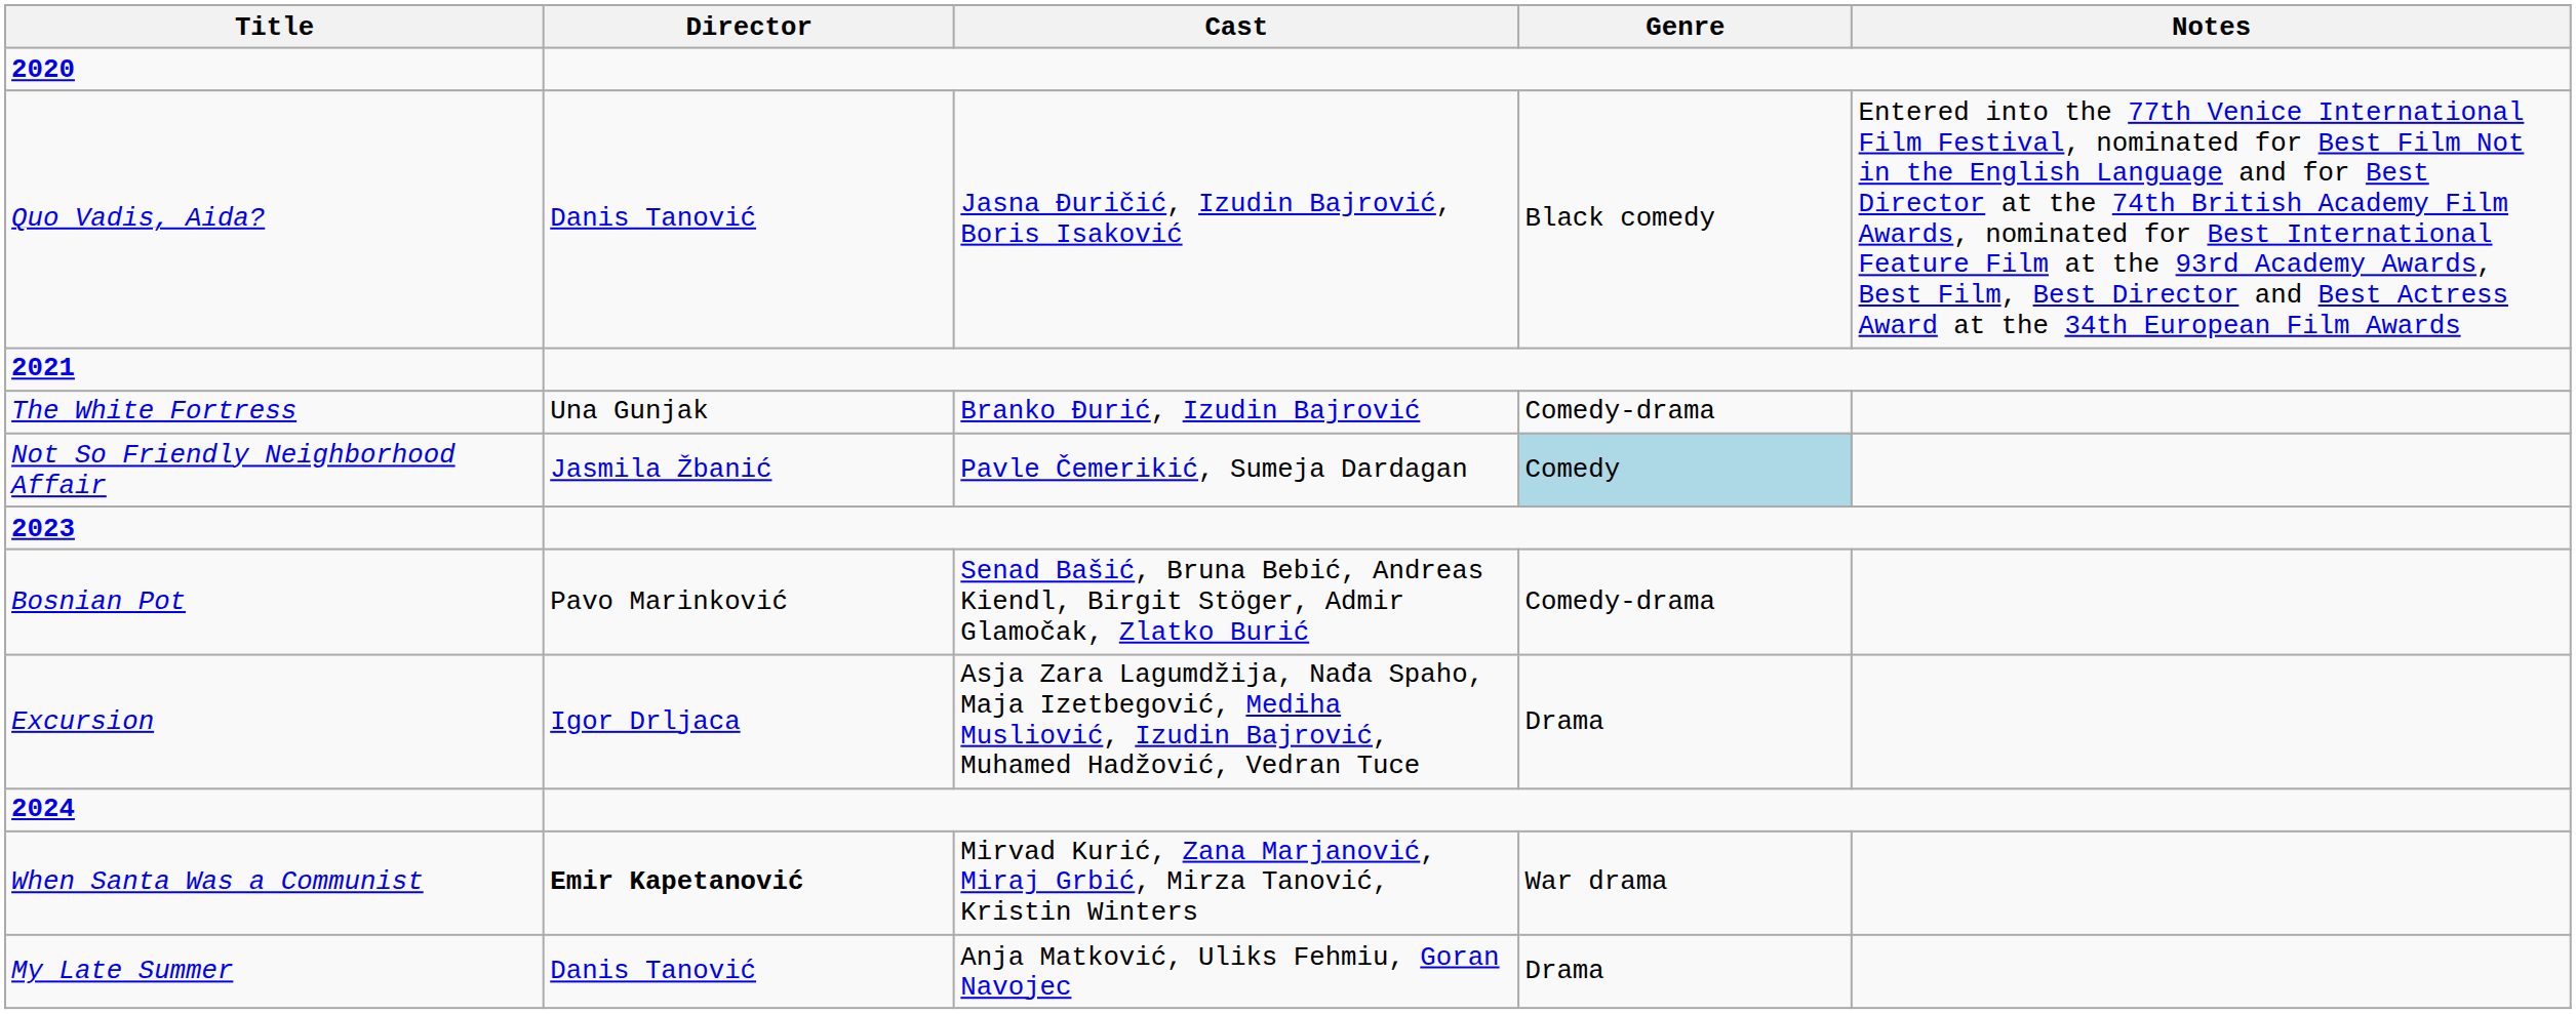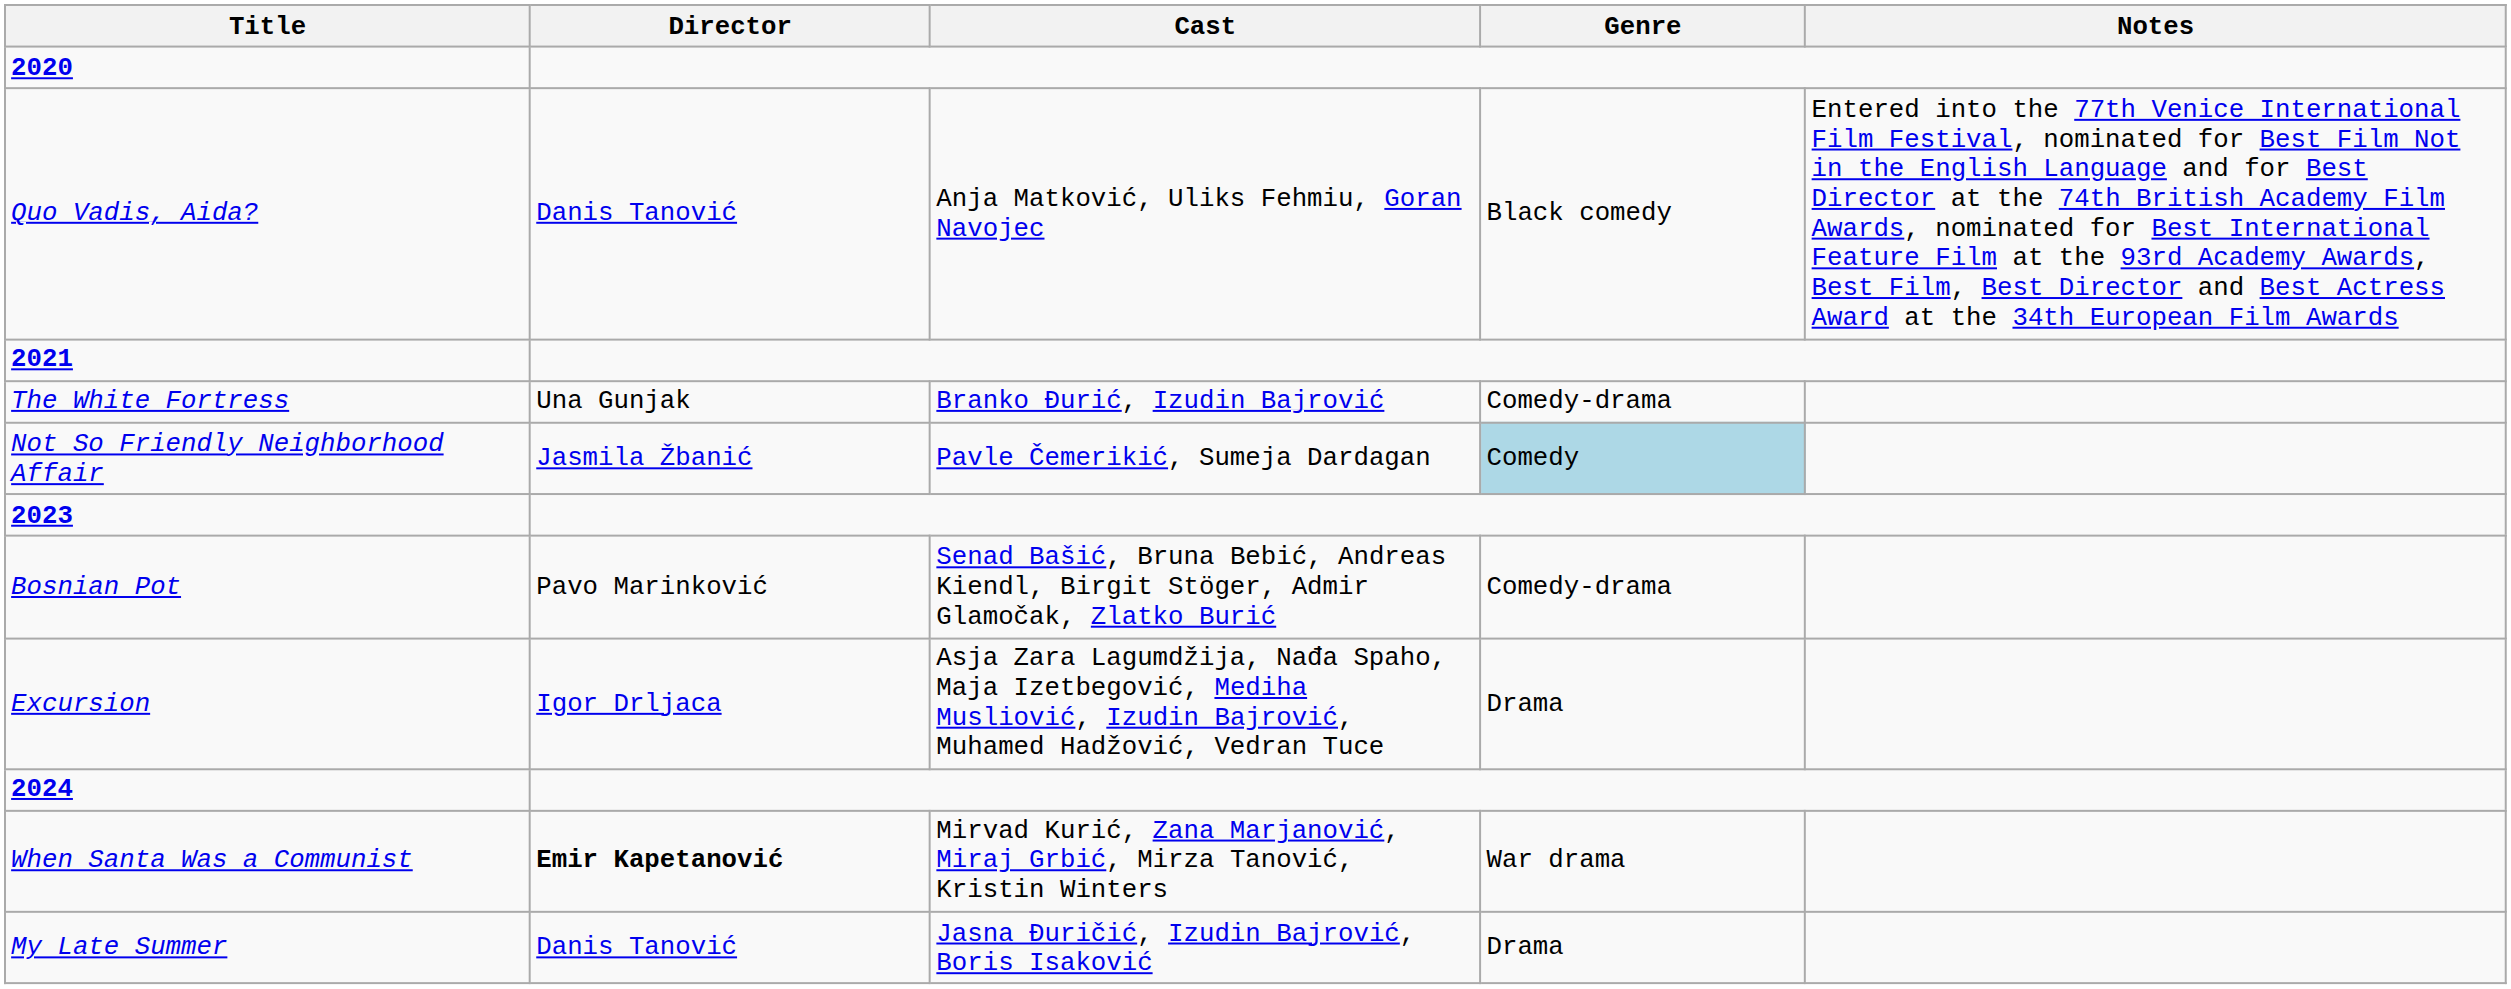Quo Vadis, Aida? | Cast: Jasna Đuričić, Izudin Bajrović, Boris Isaković -> Anja Matković, Uliks Fehmiu, Goran Navojec
My Late Summer | Cast: Anja Matković, Uliks Fehmiu, Goran Navojec -> Jasna Đuričić, Izudin Bajrović, Boris Isaković
